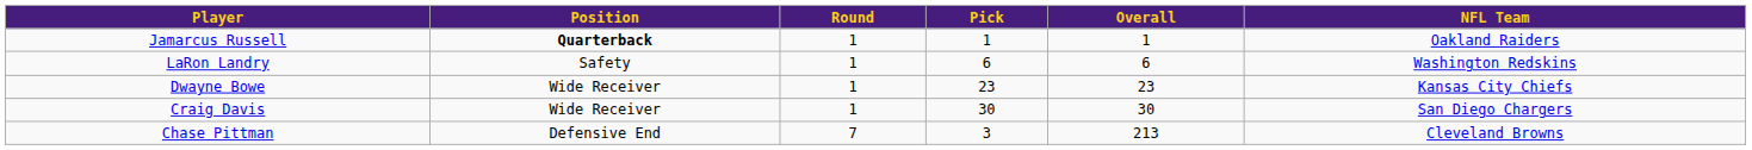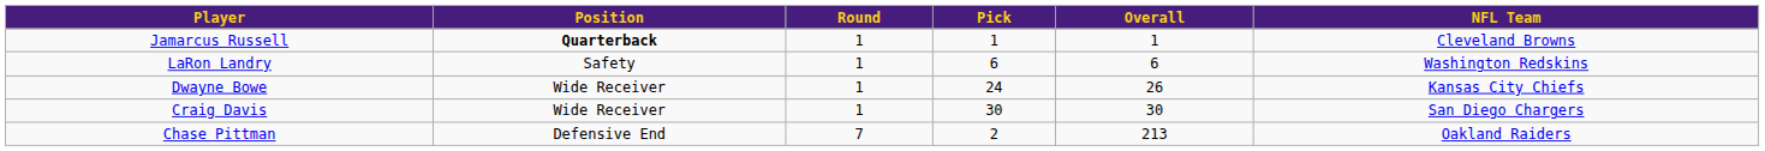Jamarcus Russell | NFL Team: Oakland Raiders -> Cleveland Browns
Dwayne Bowe | Pick: 23 -> 24
Dwayne Bowe | Overall: 23 -> 26
Chase Pittman | Pick: 3 -> 2
Chase Pittman | NFL Team: Cleveland Browns -> Oakland Raiders
